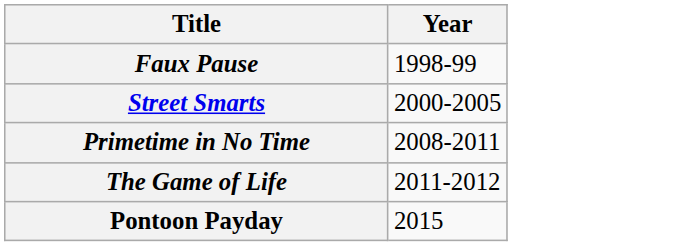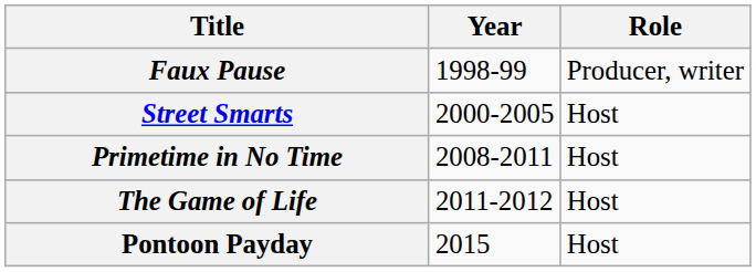+ column: Role | Producer, writer | Host | Host | Host | Host
